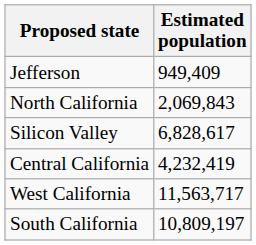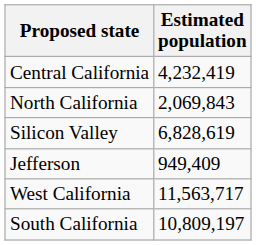rows swapped: Jefferson <-> Central California
Silicon Valley | Estimated population: 6,828,617 -> 6,828,619
